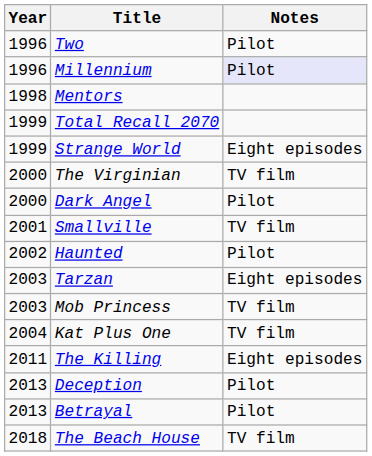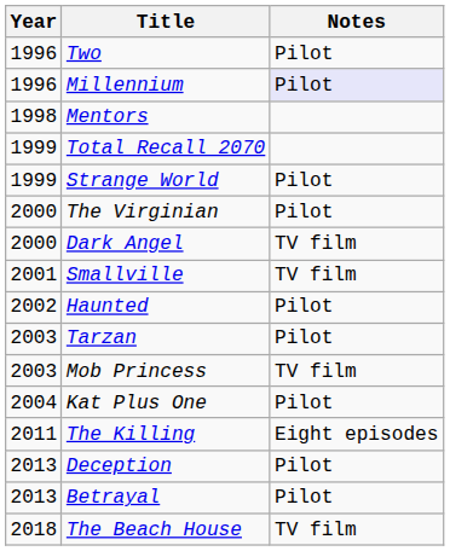Strange World | Notes: Eight episodes -> Pilot
The Virginian | Notes: TV film -> Pilot
Dark Angel | Notes: Pilot -> TV film
Tarzan | Notes: Eight episodes -> Pilot
Kat Plus One | Notes: TV film -> Pilot
